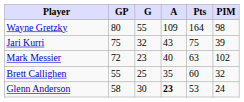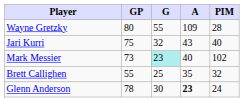- column: Pts | 164 | 75 | 63 | 60 | 53
Wayne Gretzky | PIM: 98 -> 28
Jari Kurri | PIM: 39 -> 40
Mark Messier | GP: 72 -> 73
Mark Messier | G: no background -> paleturquoise background
Glenn Anderson | GP: 58 -> 78
